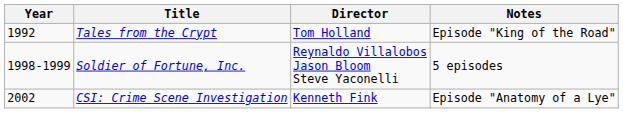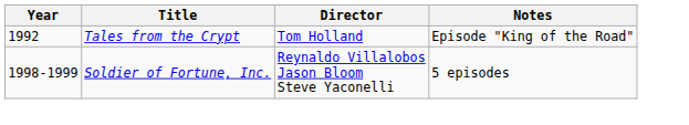- row: 2002 | CSI: Crime Scene Investigation | Kenneth Fink | Episode "Anatomy of a Lye"
